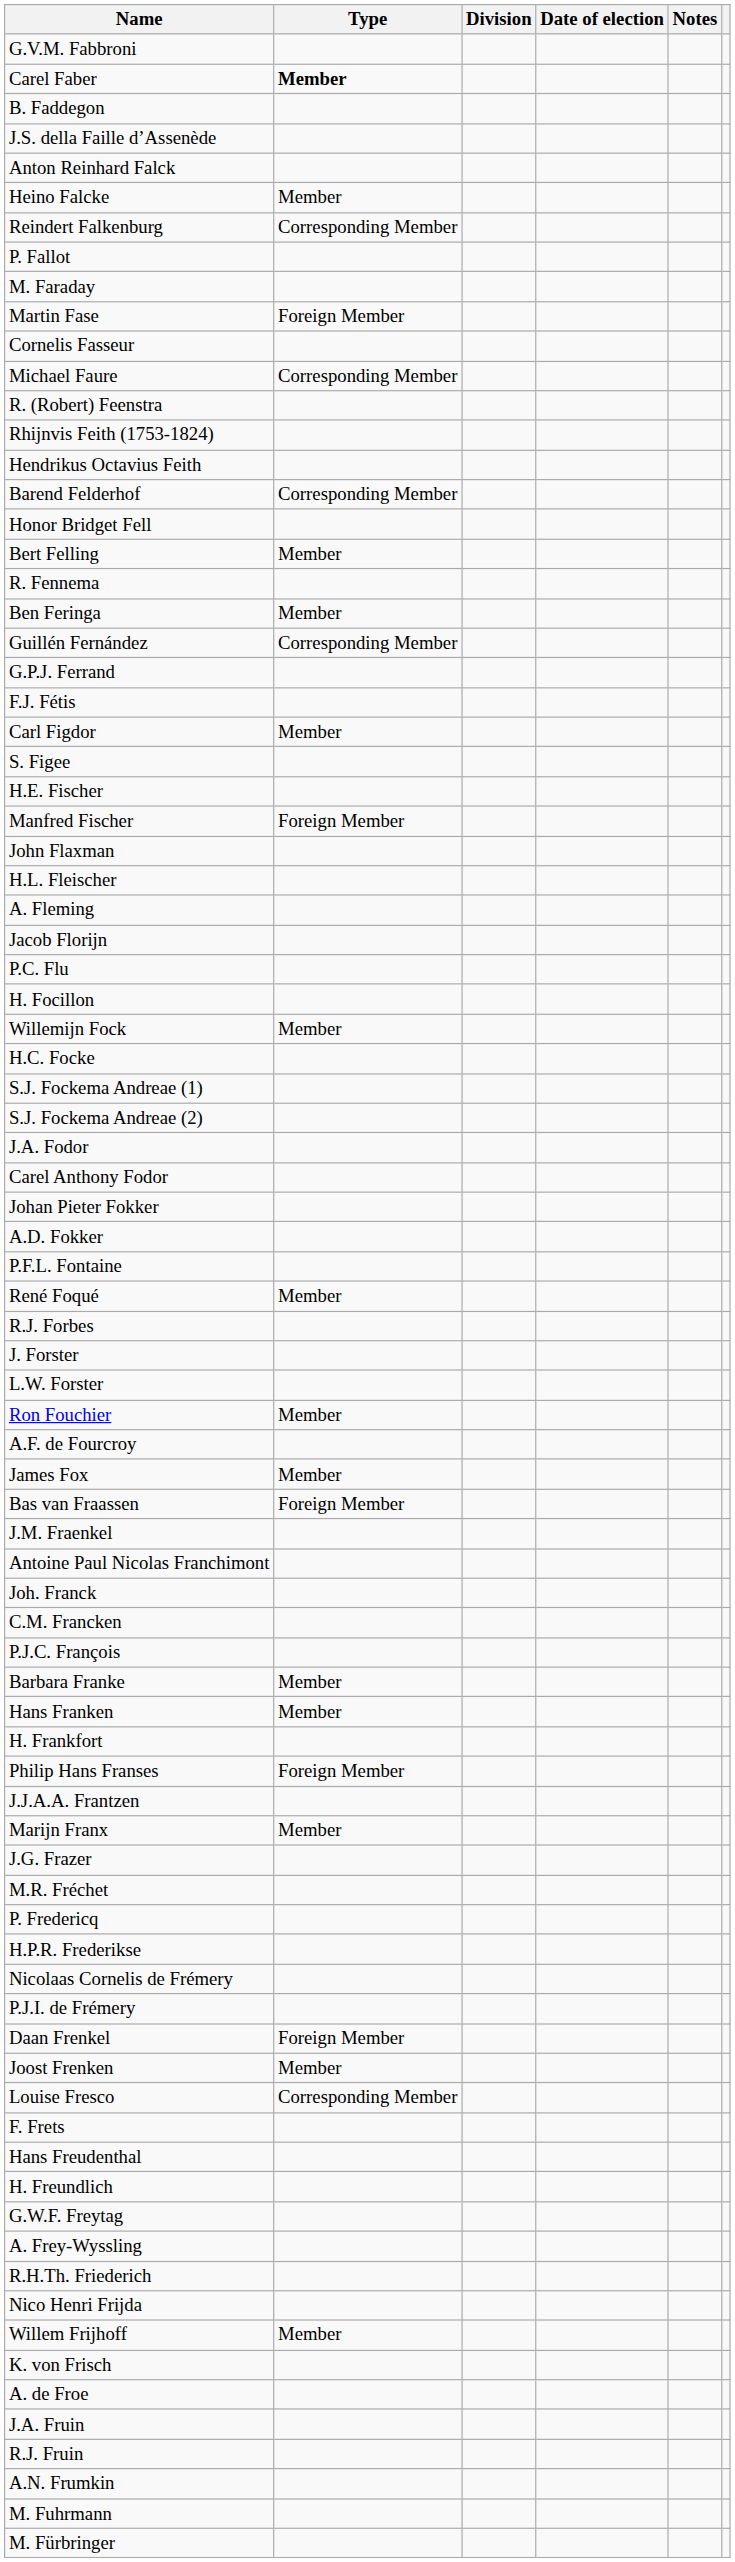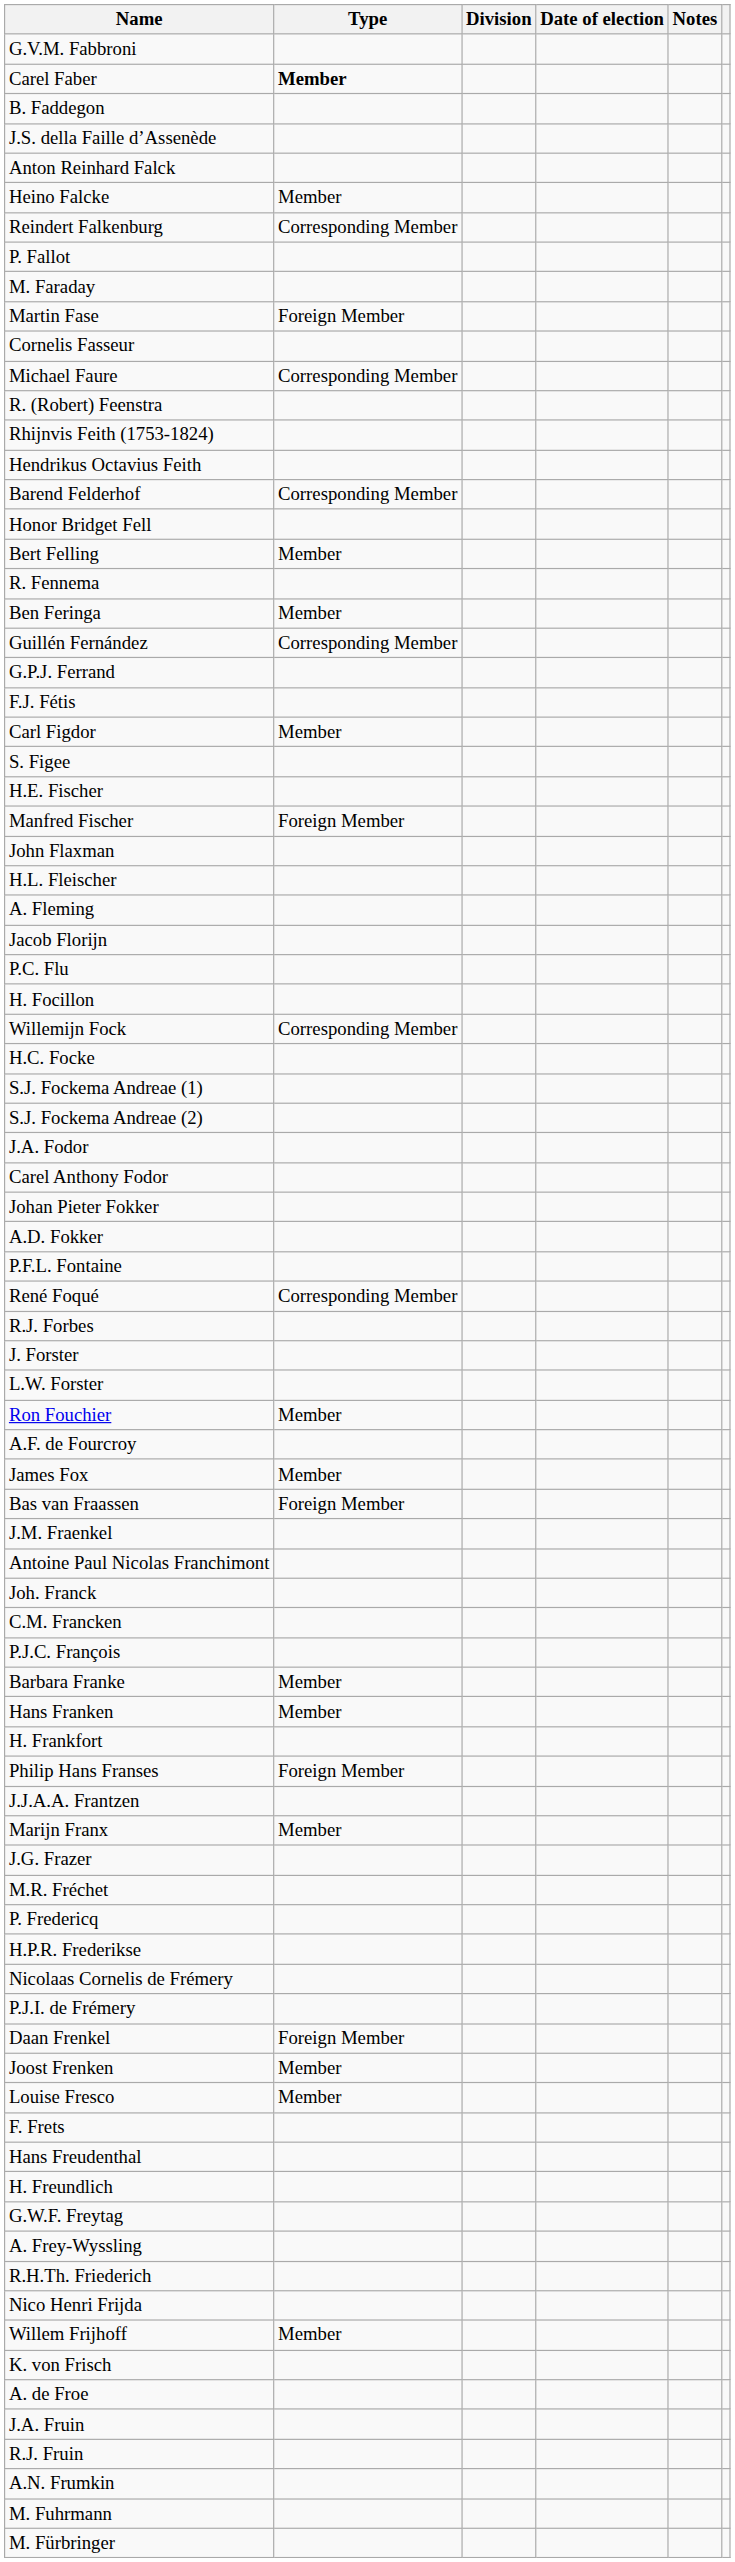Willemijn Fock | Type: Member -> Corresponding Member
René Foqué | Type: Member -> Corresponding Member
Louise Fresco | Type: Corresponding Member -> Member
